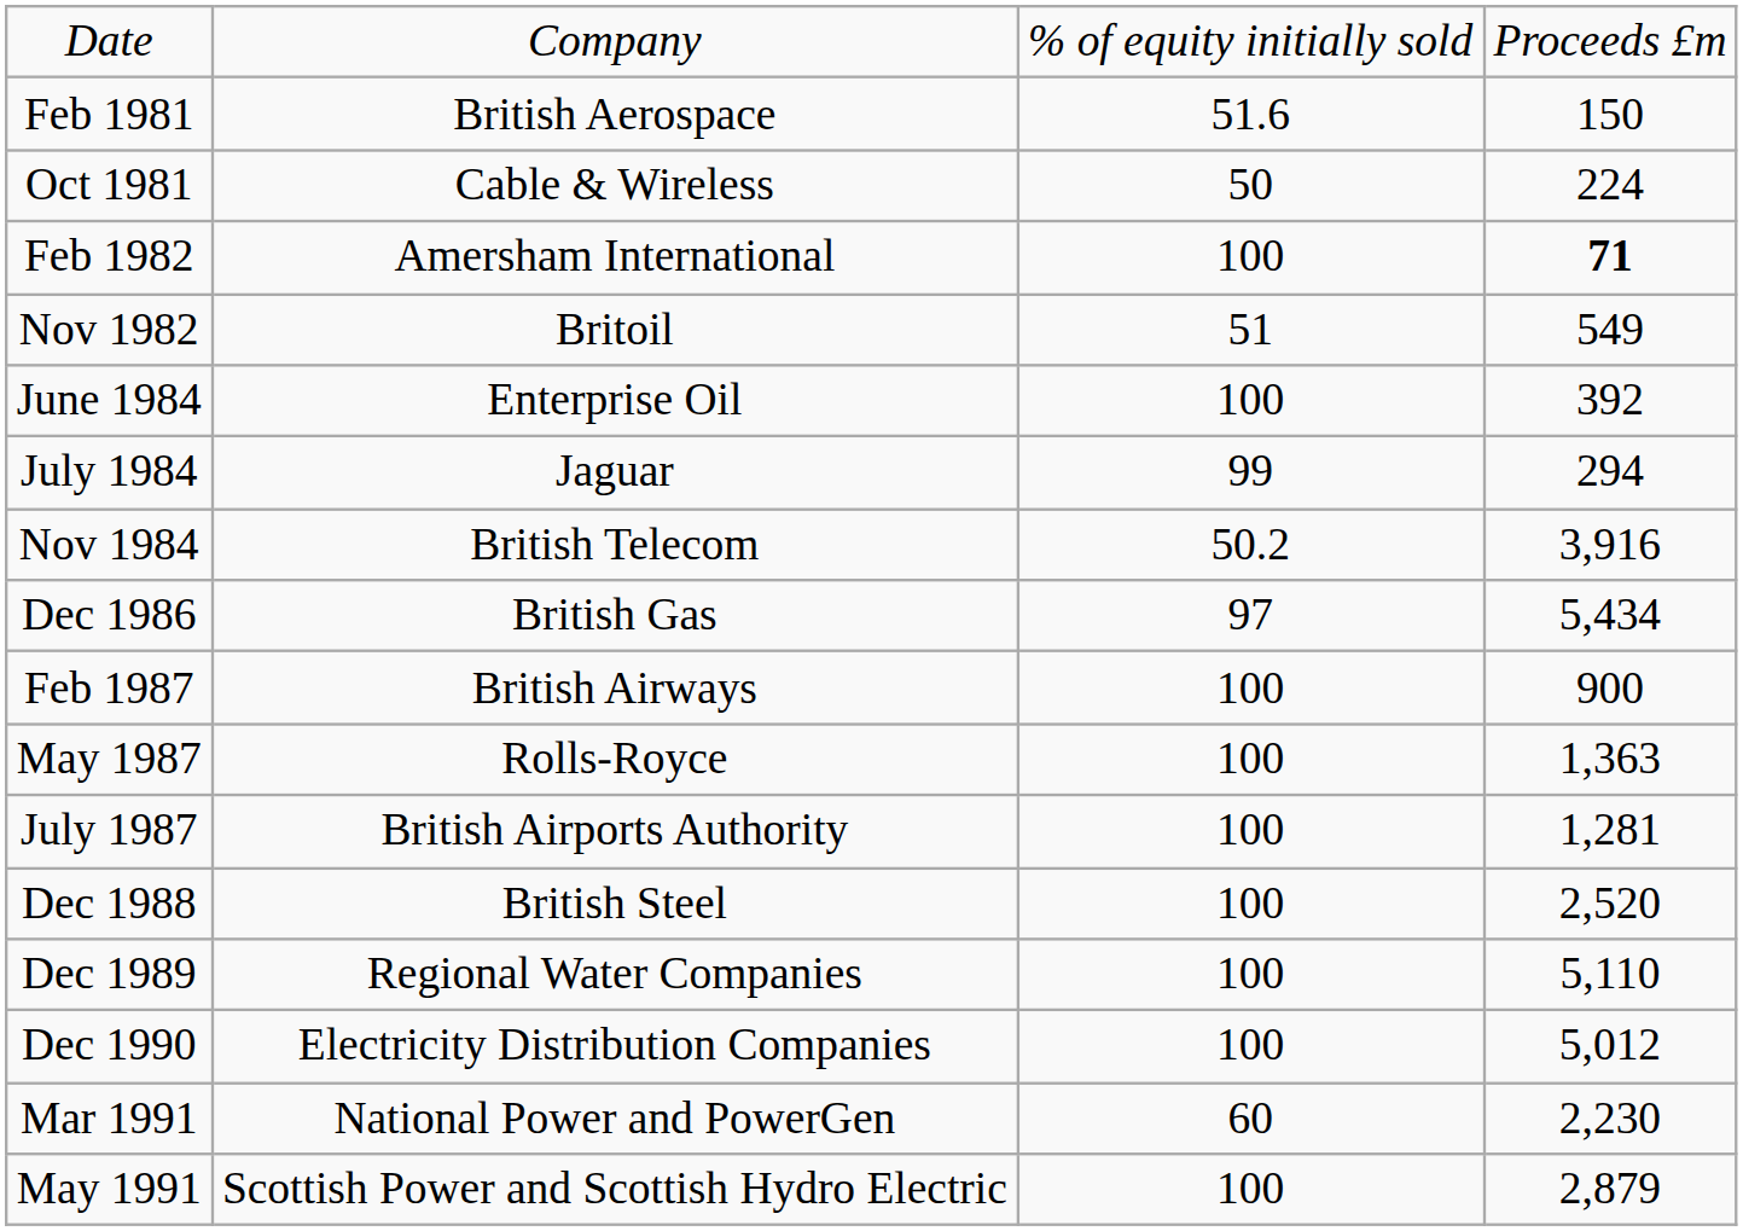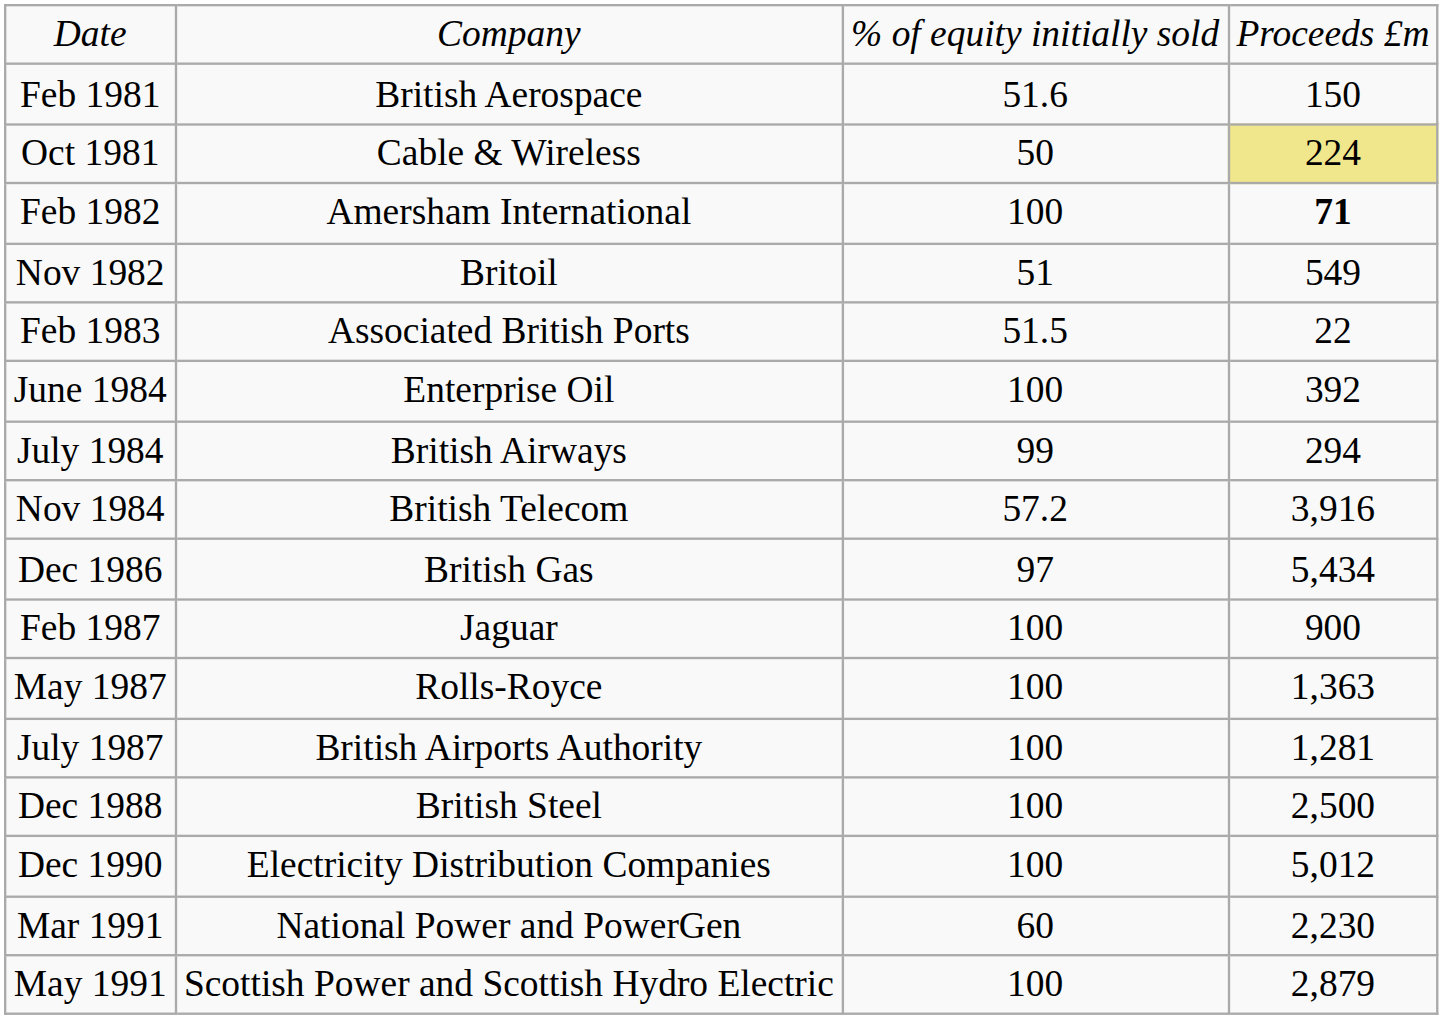Oct 1981 | column 4: no background -> khaki background
+ row: Feb 1983 | Associated British Ports | 51.5 | 22
July 1984 | column 2: Jaguar -> British Airways
Nov 1984 | column 3: 50.2 -> 57.2
Feb 1987 | column 2: British Airways -> Jaguar
Dec 1988 | column 4: 2,520 -> 2,500
- row: Dec 1989 | Regional Water Companies | 100 | 5,110
